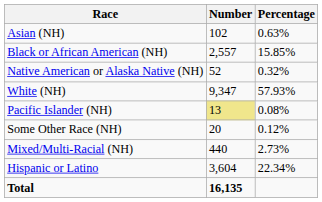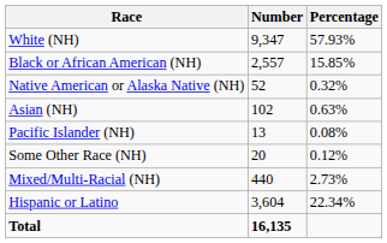rows swapped: White (NH) <-> Asian (NH)
Pacific Islander (NH) | Number: khaki background -> no background
